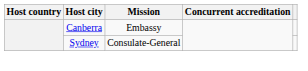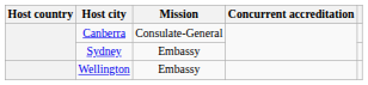Canberra | Mission: Embassy -> Consulate-General
Sydney | Mission: Consulate-General -> Embassy
+ row: Wellington | Embassy
